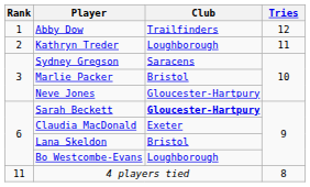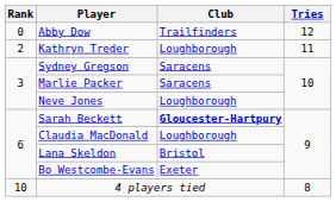Abby Dow | Rank: 1 -> 0
Marlie Packer | Club: Bristol -> Saracens
Neve Jones | Club: Gloucester-Hartpury -> Loughborough
Claudia MacDonald | Club: Exeter -> Loughborough
Bo Westcombe-Evans | Club: Loughborough -> Exeter
4 players tied | Rank: 11 -> 10
